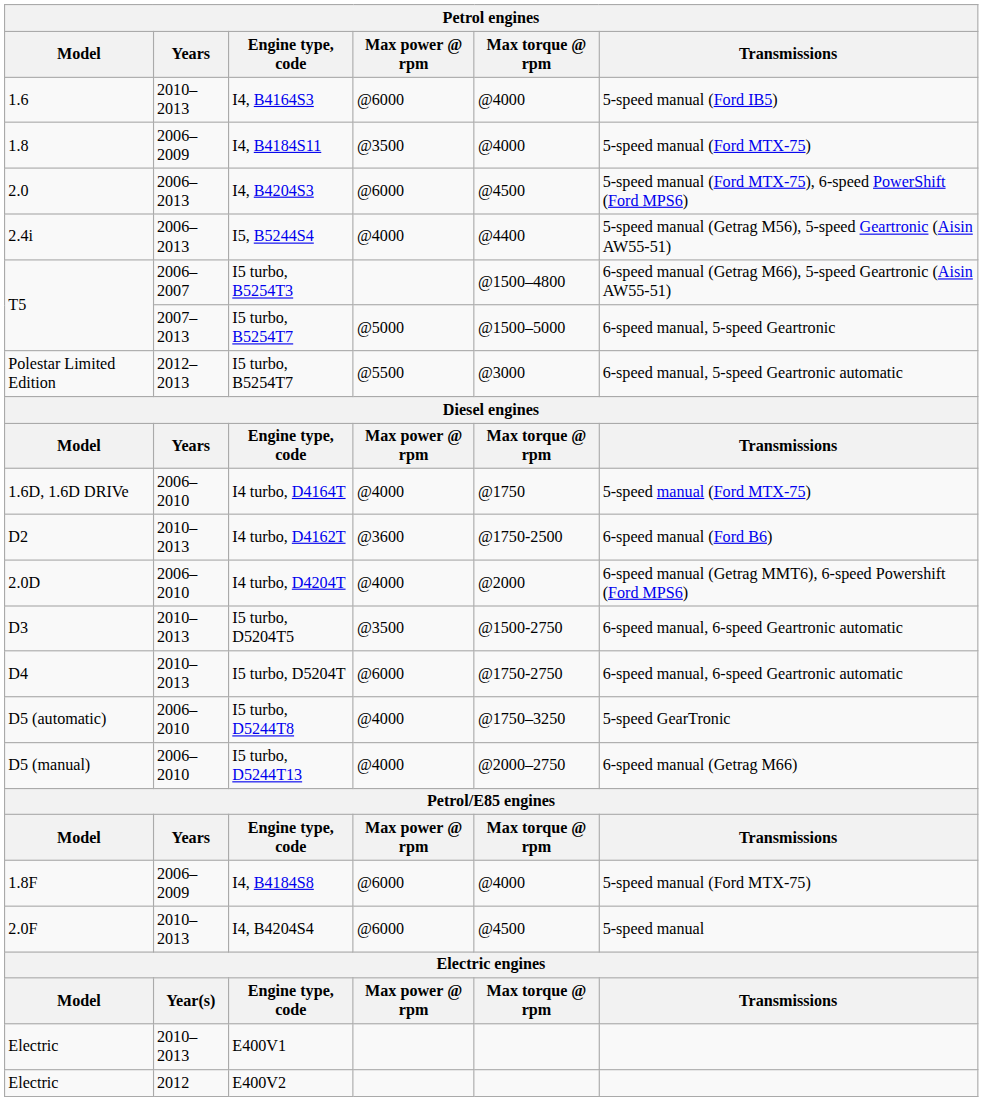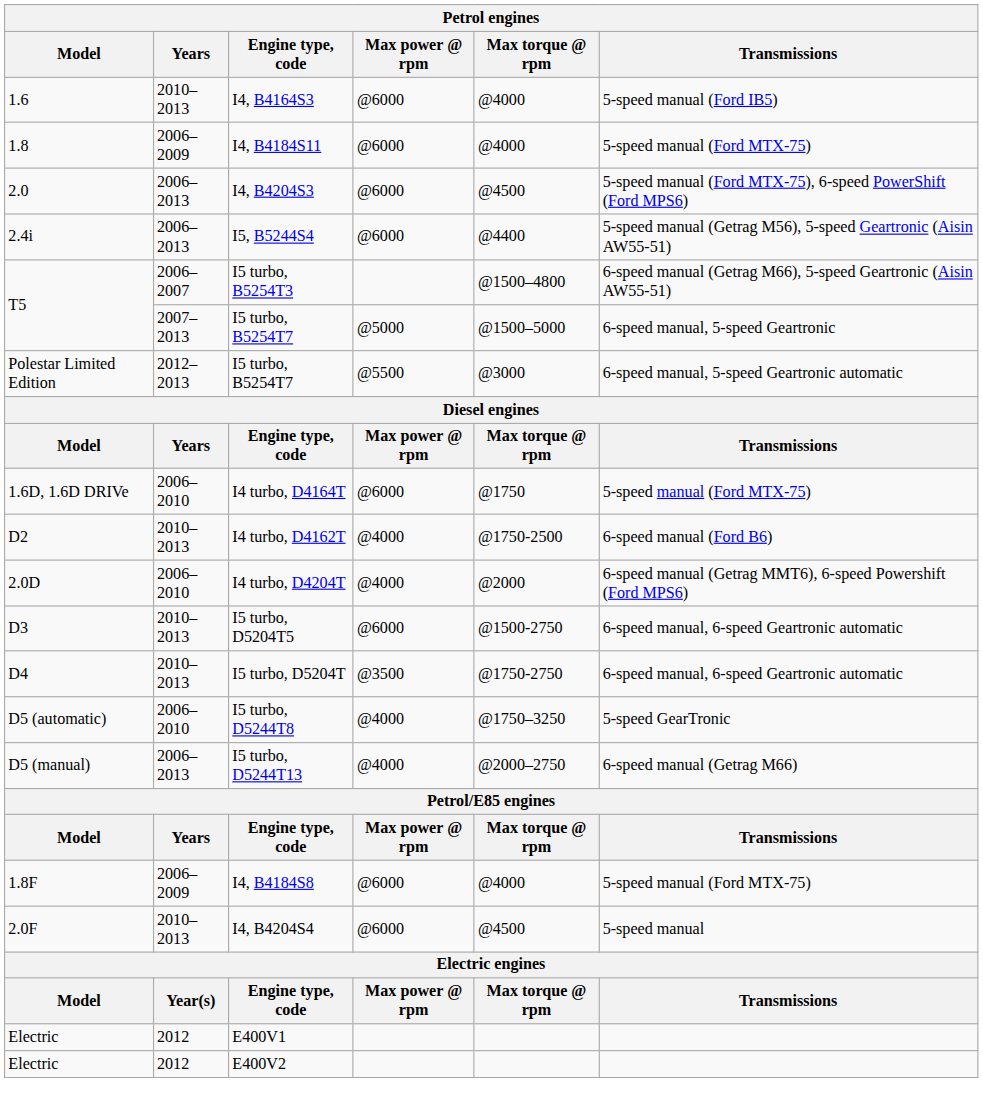I4, B4184S11 | Max power @ rpm: @3500 -> @6000
I5, B5244S4 | Max power @ rpm: @4000 -> @6000
I4 turbo, D4164T | Max power @ rpm: @4000 -> @6000
I4 turbo, D4162T | Max power @ rpm: @3600 -> @4000
I5 turbo, D5204T5 | Max power @ rpm: @3500 -> @6000
I5 turbo, D5204T | Max power @ rpm: @6000 -> @3500
I5 turbo, D5244T13 | Years: 2006–2010 -> 2006–2013
E400V1 | Years: 2010–2013 -> 2012
